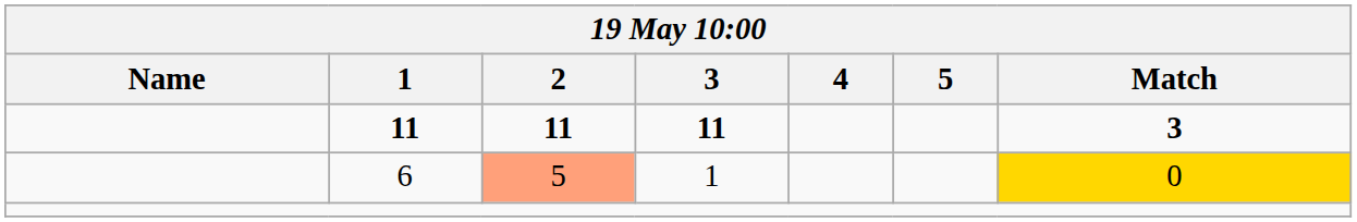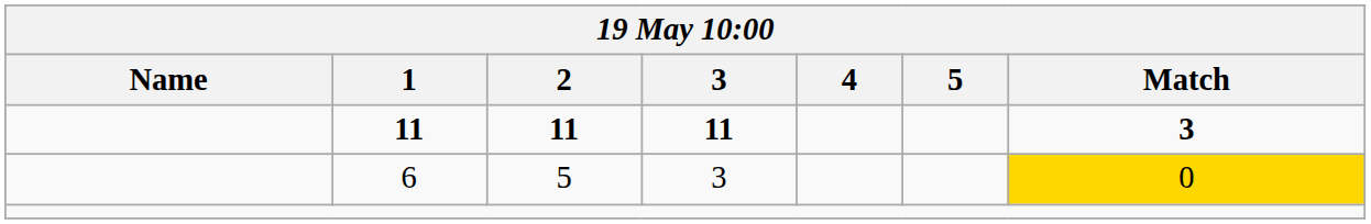6 | 2: lightsalmon background -> no background
6 | 3: 1 -> 3
